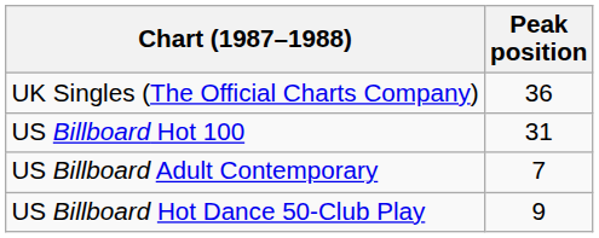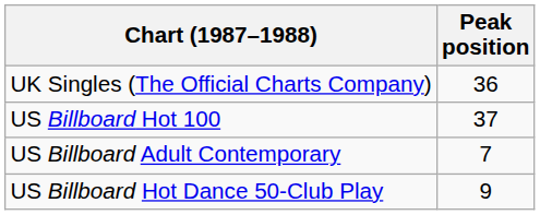US Billboard Hot 100 | Peak position: 31 -> 37
